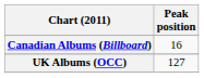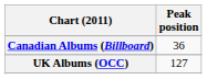Canadian Albums (Billboard) | Peak position: 16 -> 36
